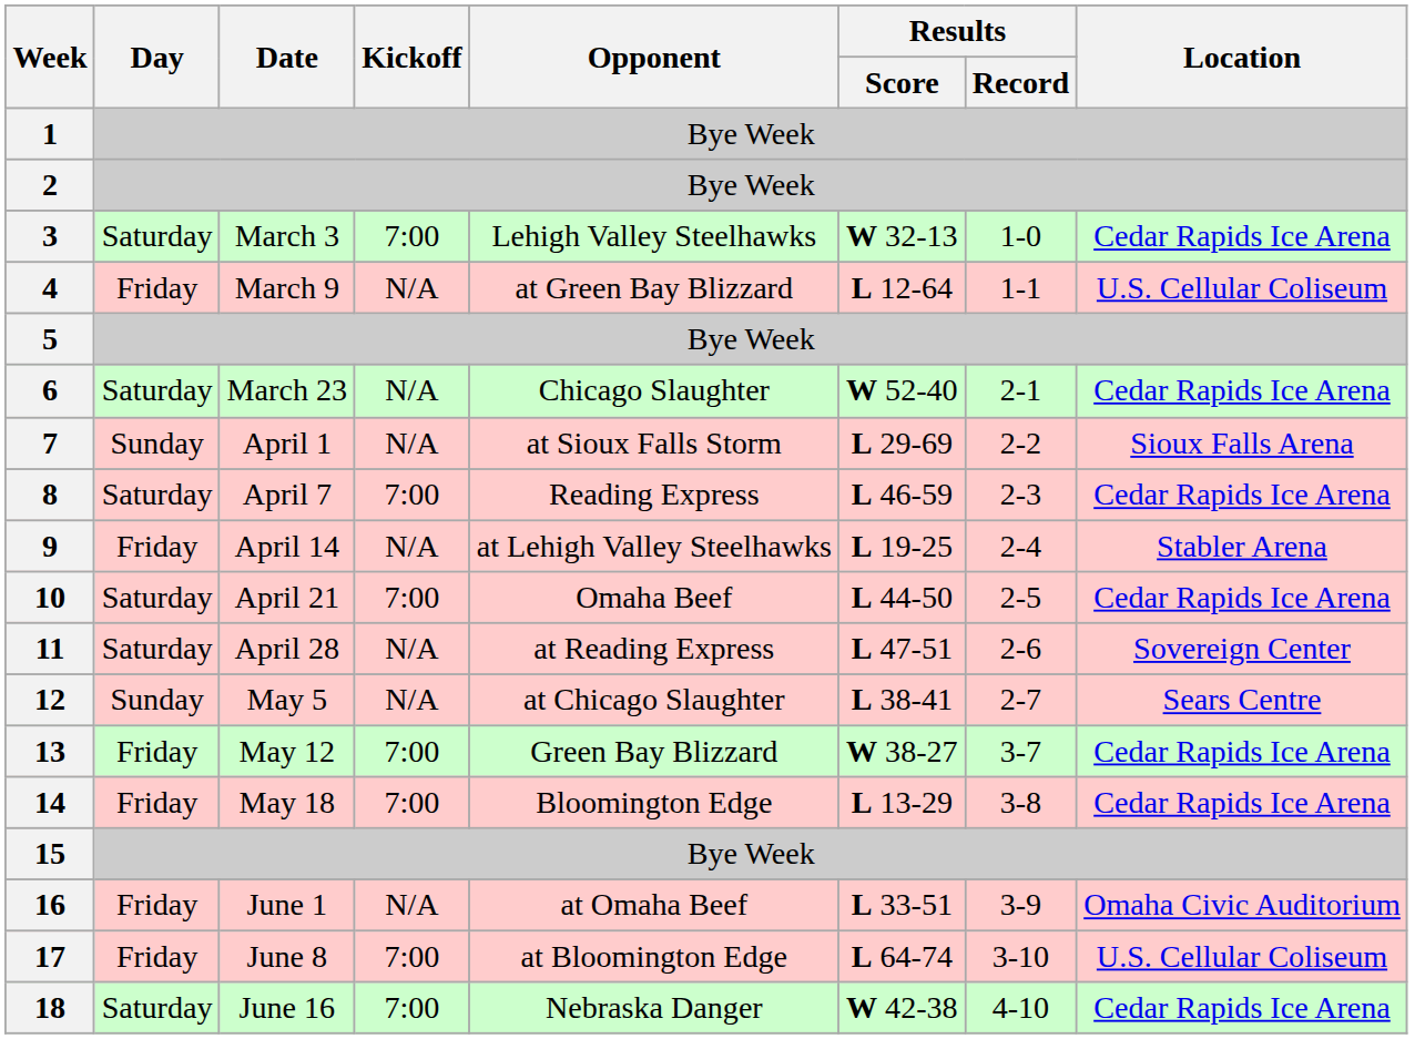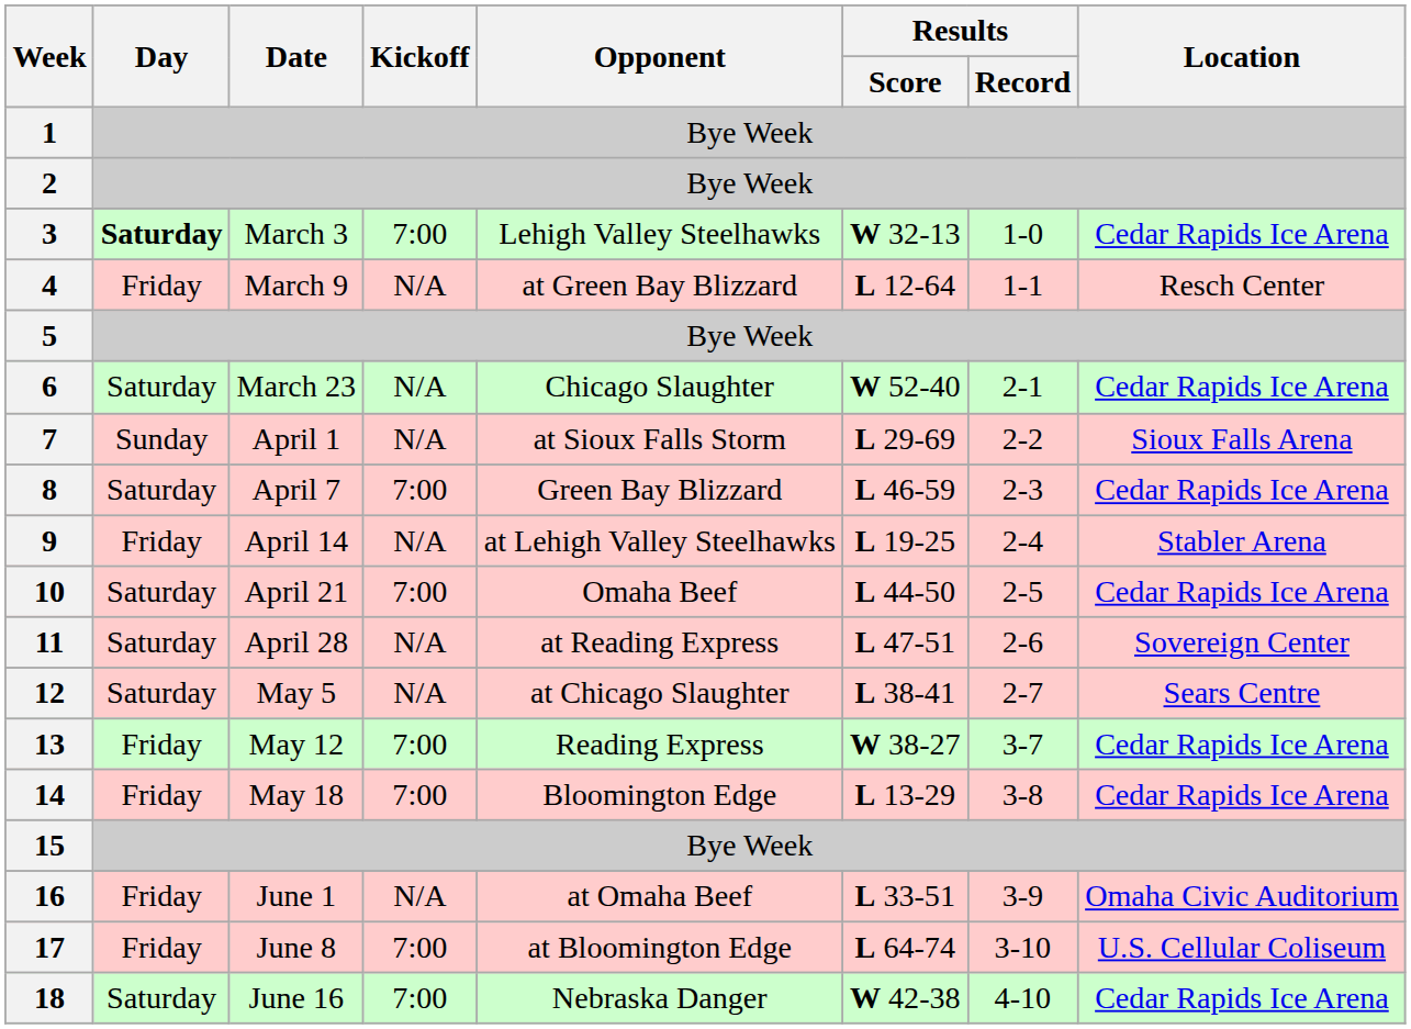3 | Day: normal -> bold
4 | Location: U.S. Cellular Coliseum -> Resch Center
8 | Opponent: Reading Express -> Green Bay Blizzard
12 | Day: Sunday -> Saturday
13 | Opponent: Green Bay Blizzard -> Reading Express
